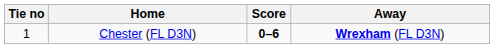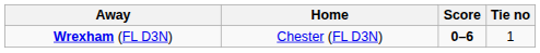columns swapped: Tie no <-> Away
